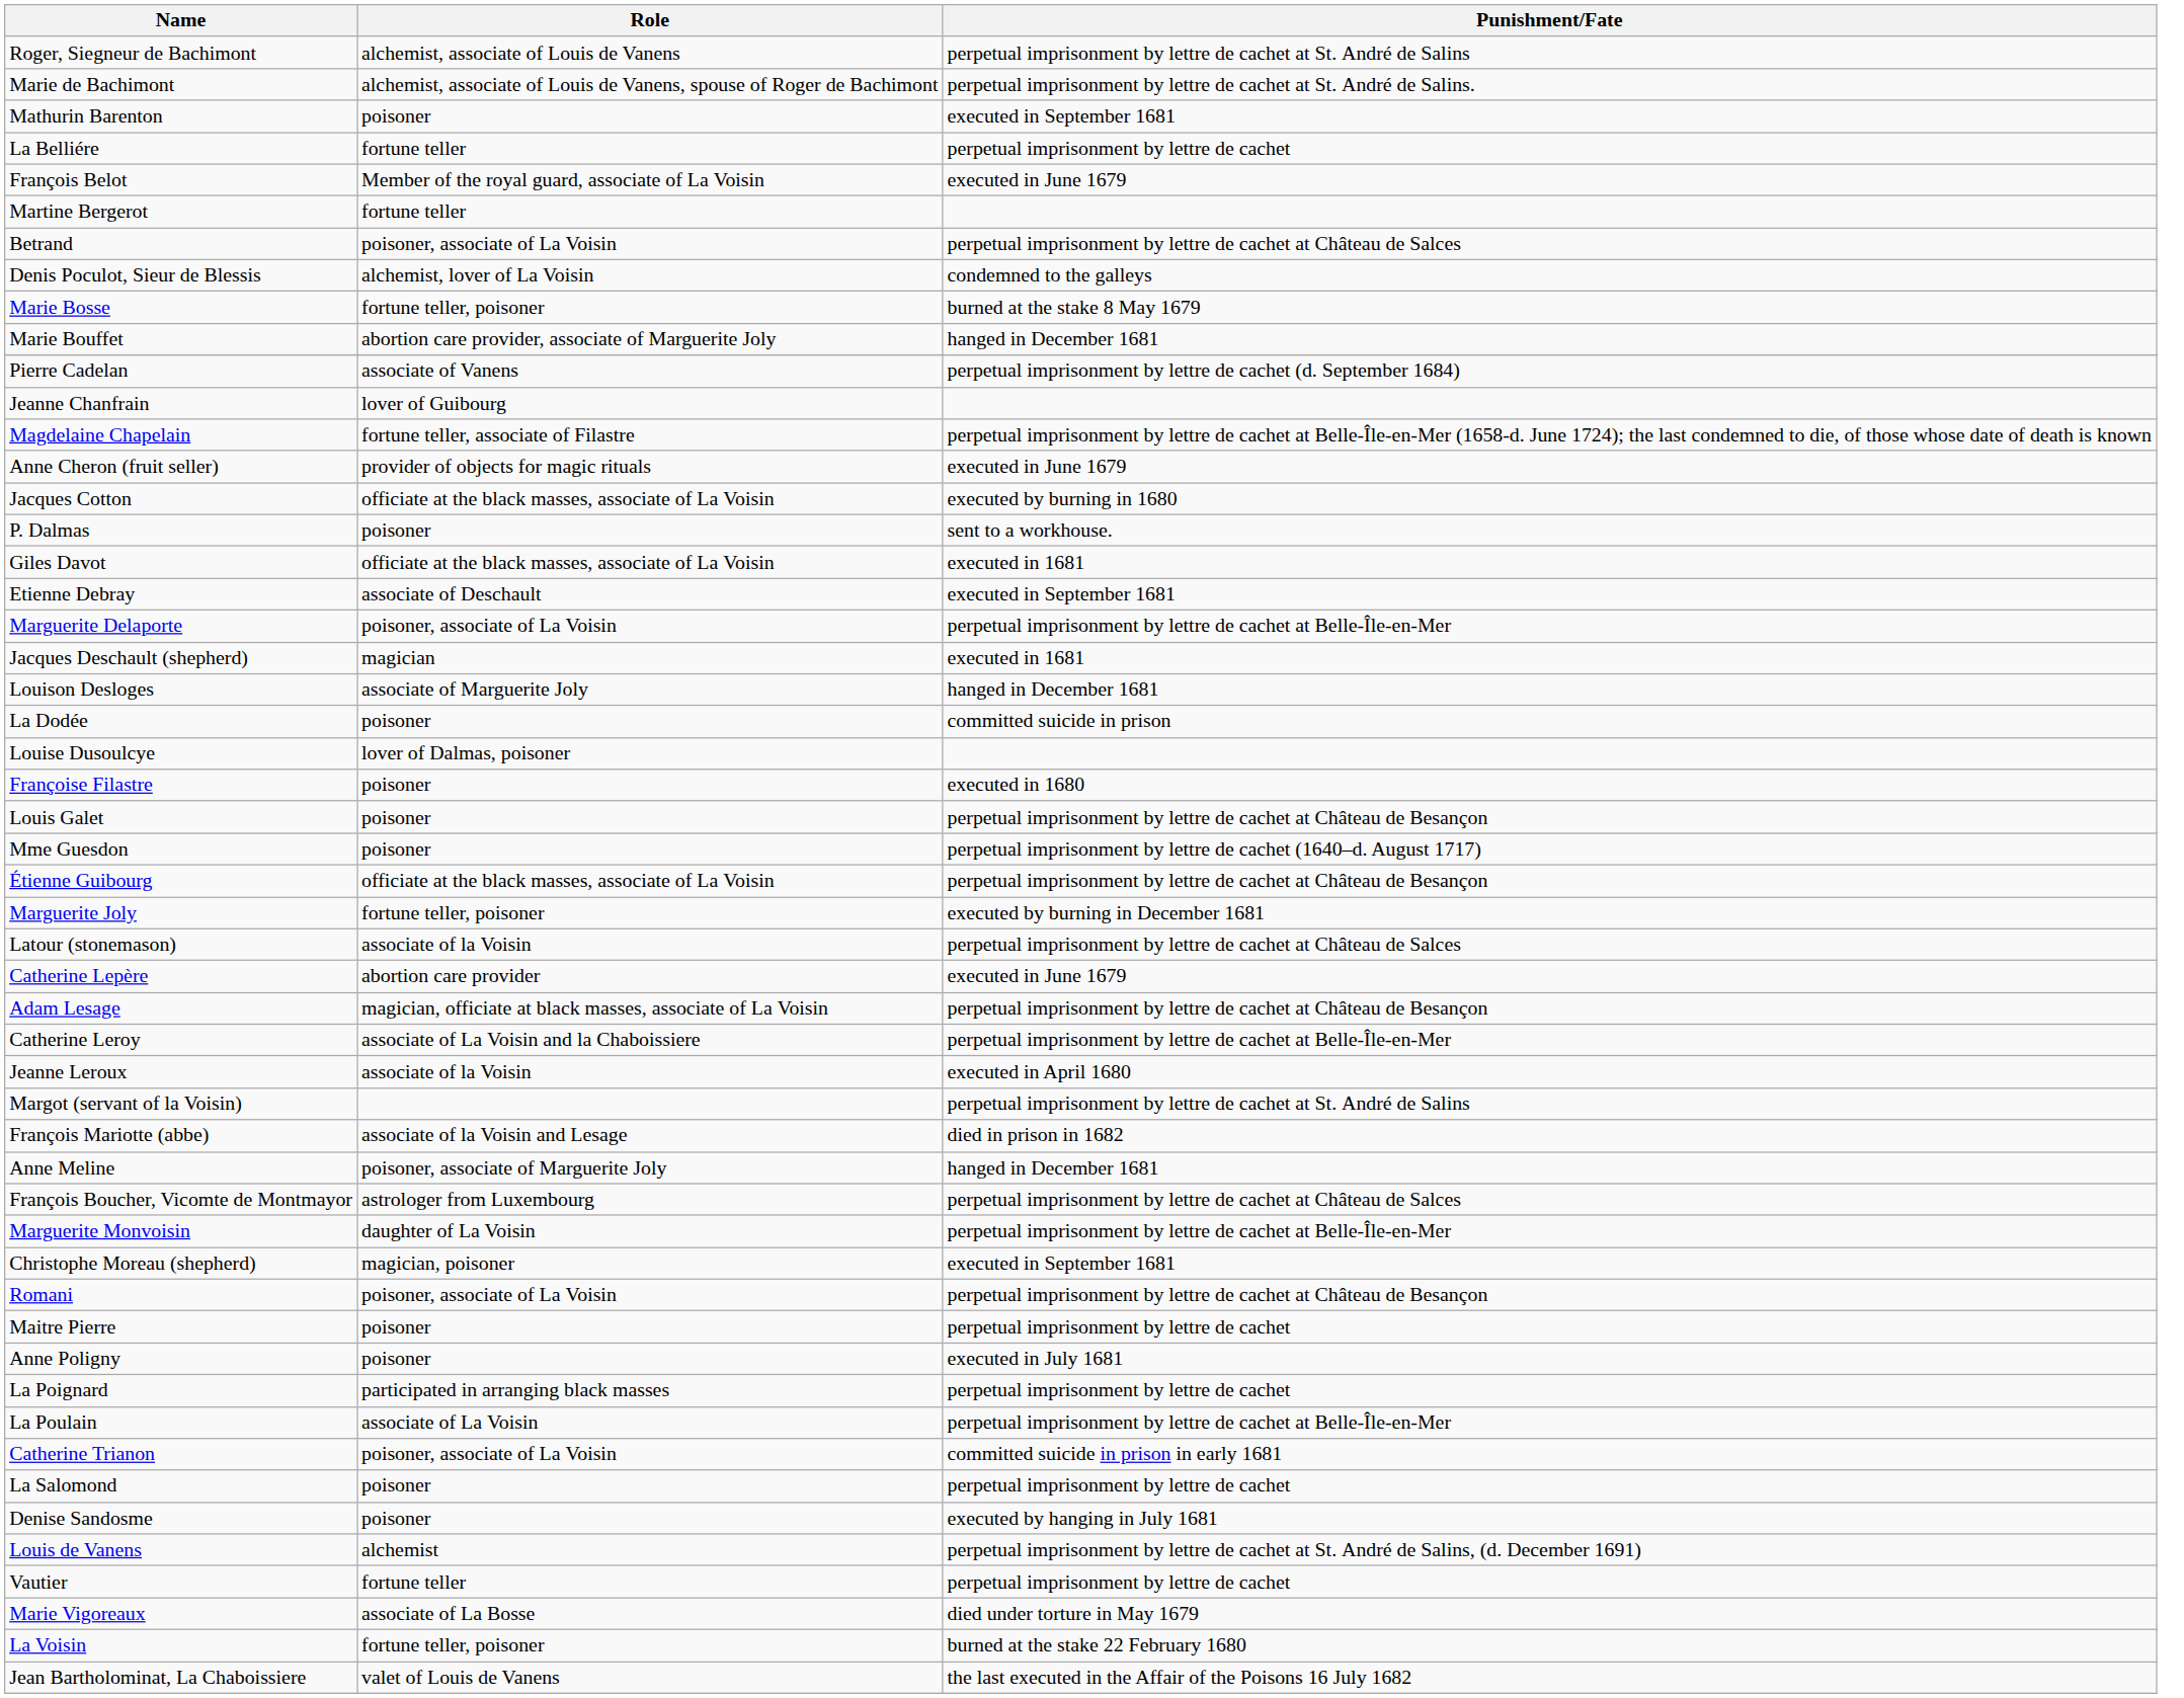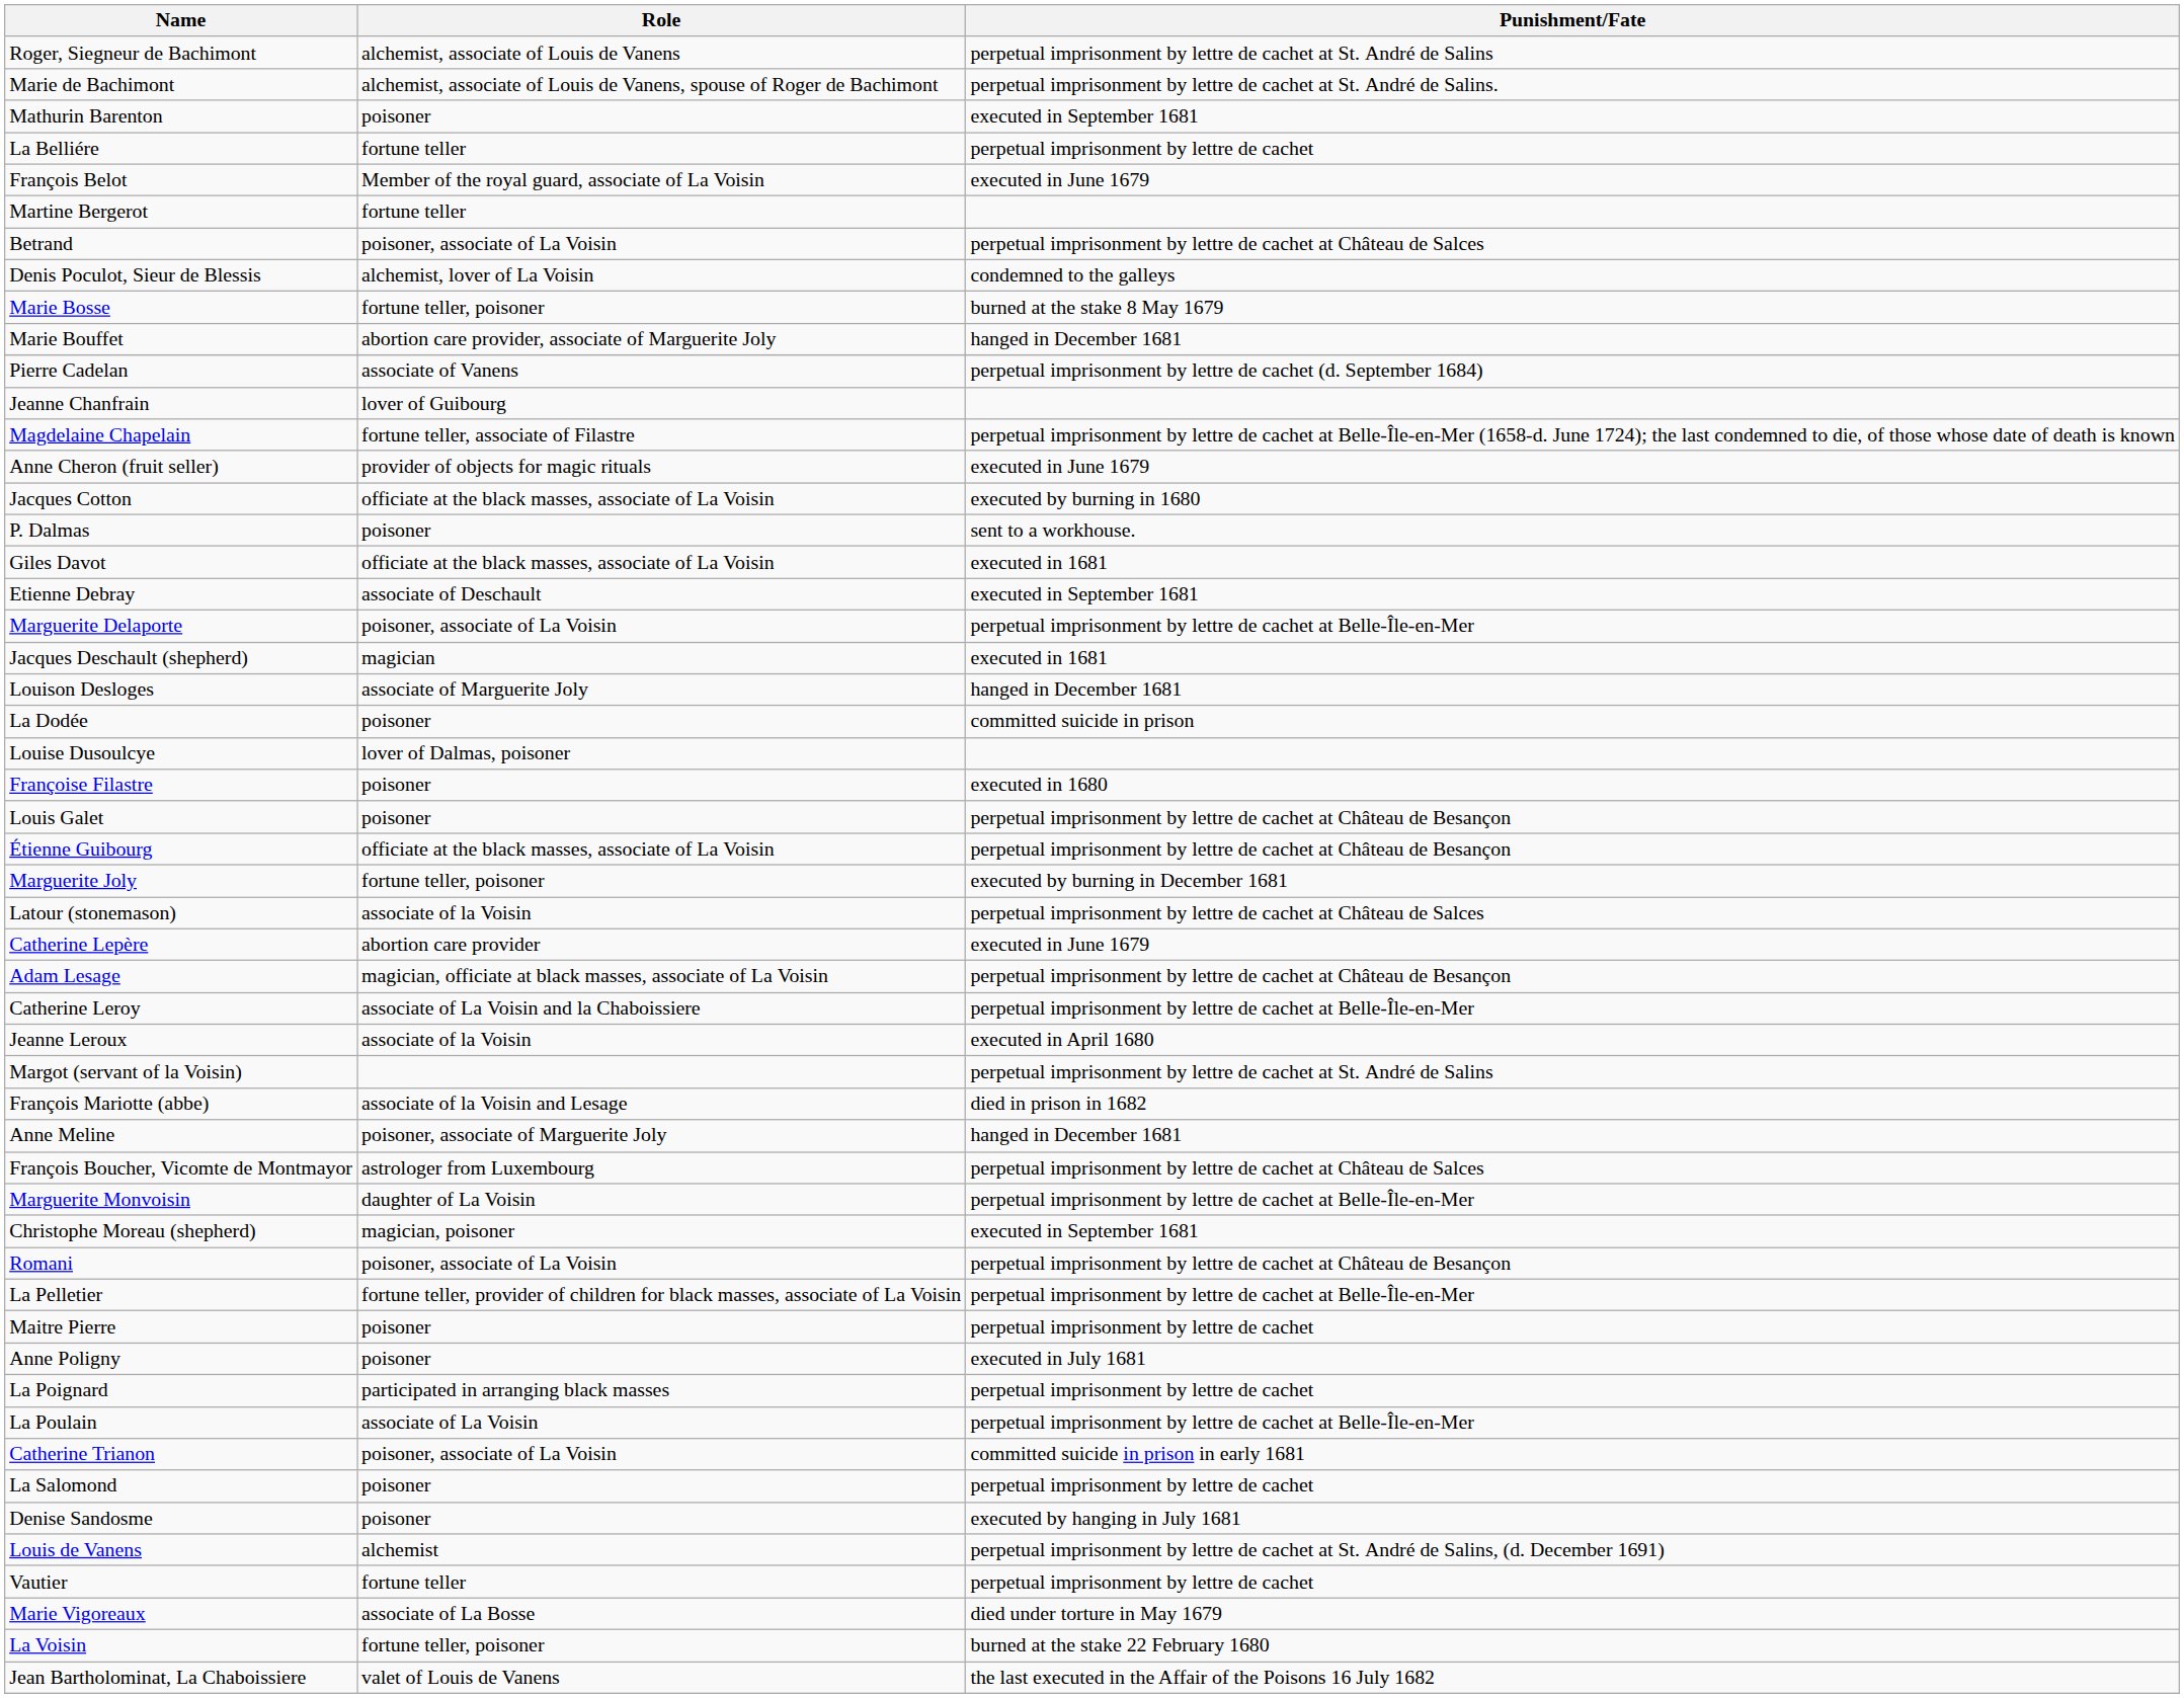- row: Mme Guesdon | poisoner | perpetual imprisonment by lettre de cachet (1640–d. August 1717)
+ row: La Pelletier | fortune teller, provider of children for black masses, associate of La Voisin | perpetual imprisonment by lettre de cachet at Belle-Île-en-Mer
